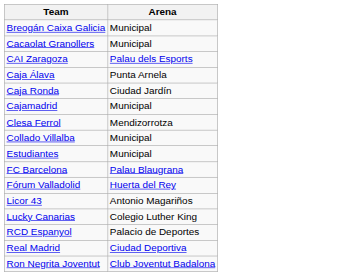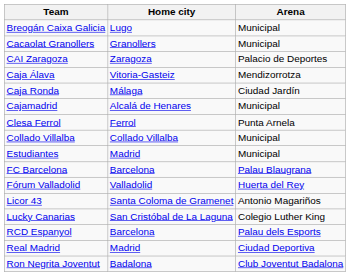+ column: Home city | Lugo | Granollers | Zaragoza | Vitoria-Gasteiz | Málaga | Alcalá de Henares | Ferrol | Collado Villalba | Madrid | Barcelona | Valladolid | Santa Coloma de Gramenet | San Cristóbal de La Laguna | Barcelona | Madrid | Badalona
CAI Zaragoza | Arena: Palau dels Esports -> Palacio de Deportes
Caja Álava | Arena: Punta Arnela -> Mendizorrotza
Clesa Ferrol | Arena: Mendizorrotza -> Punta Arnela
RCD Espanyol | Arena: Palacio de Deportes -> Palau dels Esports
